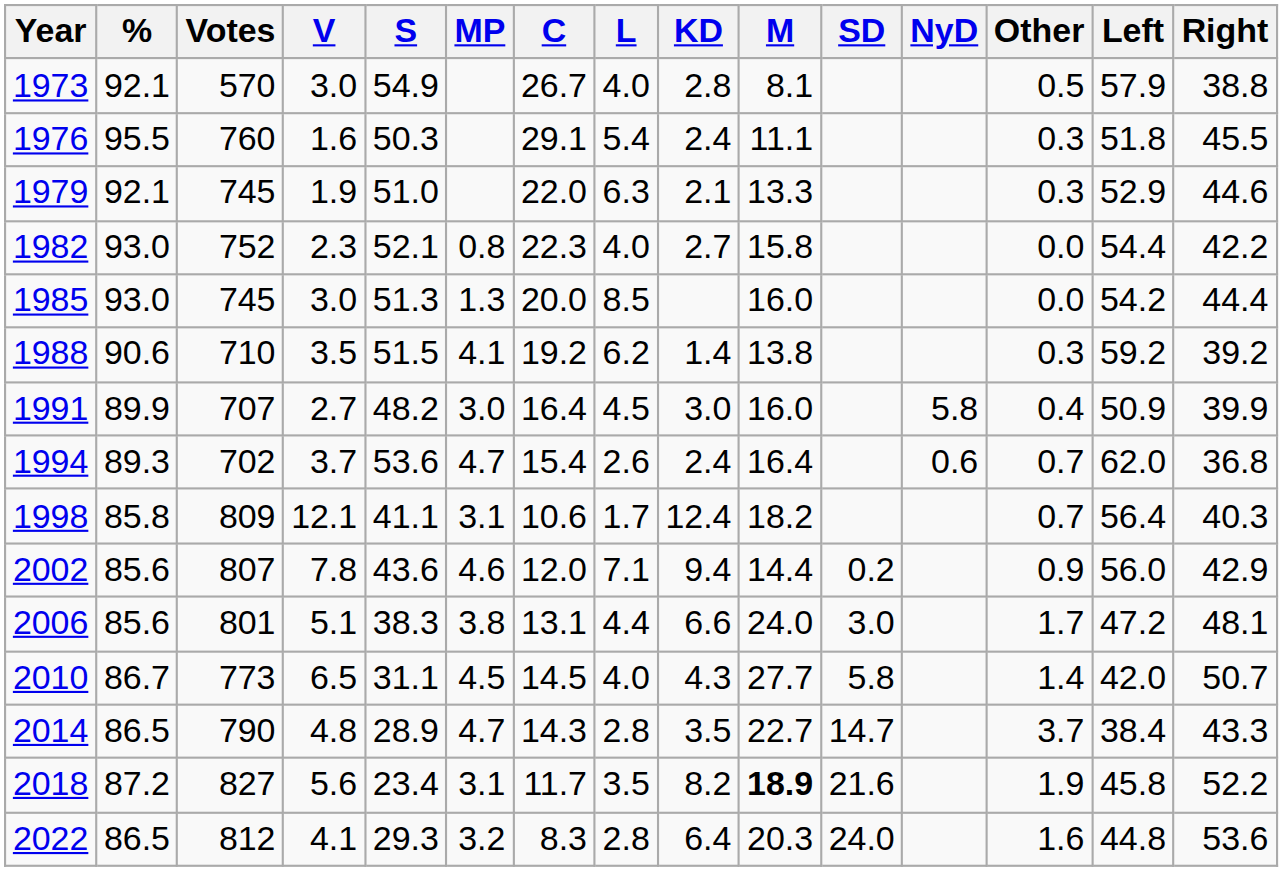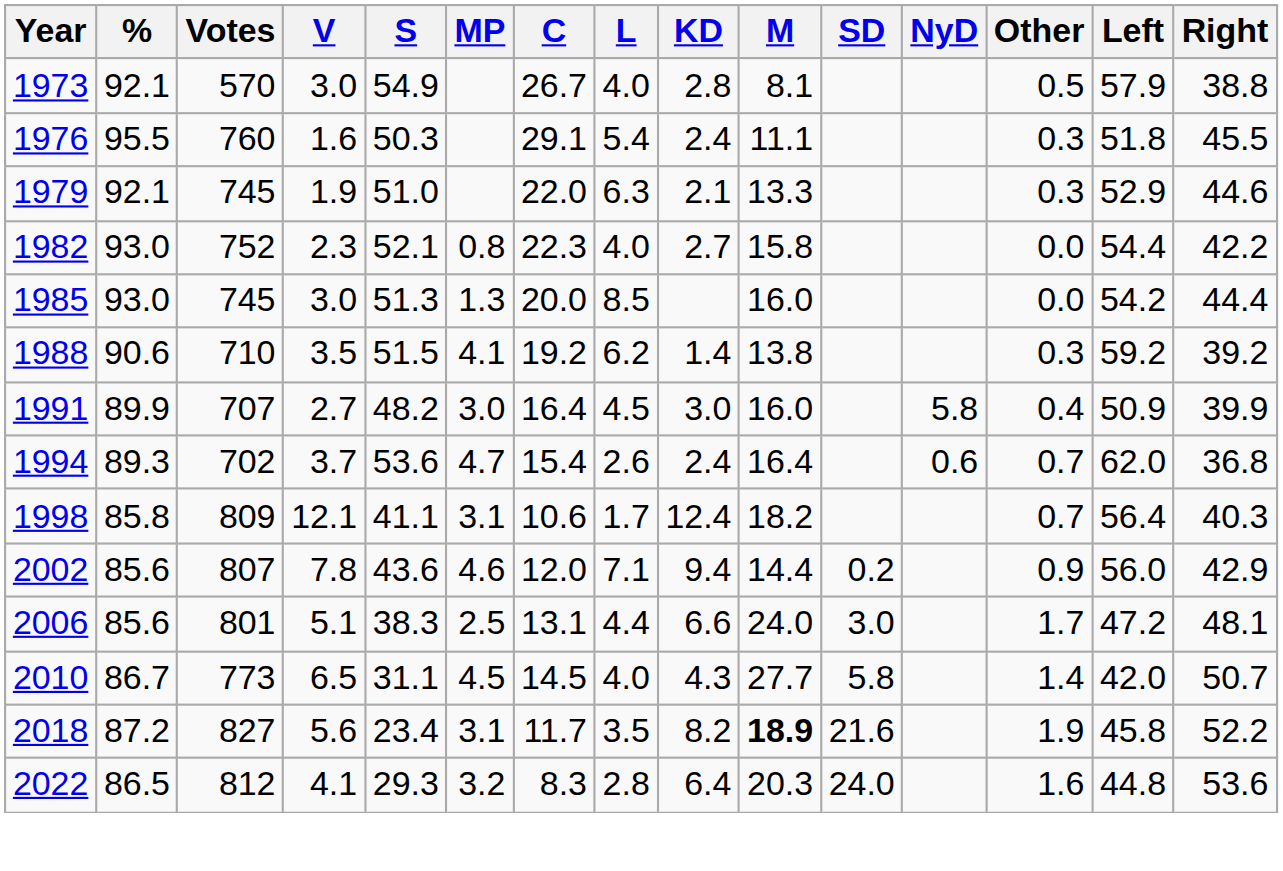2006 | MP: 3.8 -> 2.5
- row: 2014 | 86.5 | 790 | 4.8 | 28.9 | 4.7 | 14.3 | 2.8 | 3.5 | 22.7 | 14.7 | 3.7 | 38.4 | 43.3
